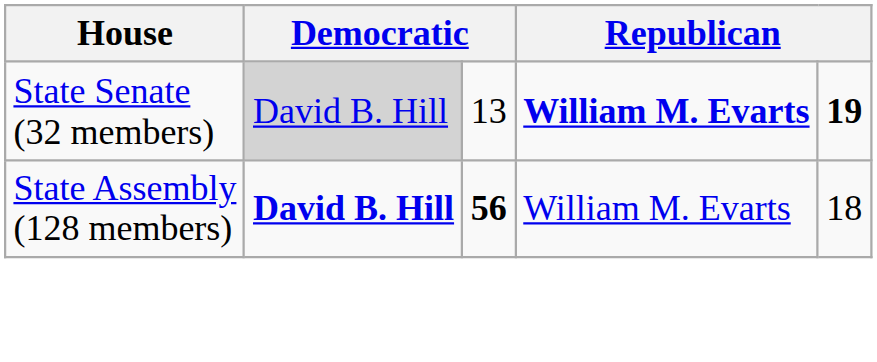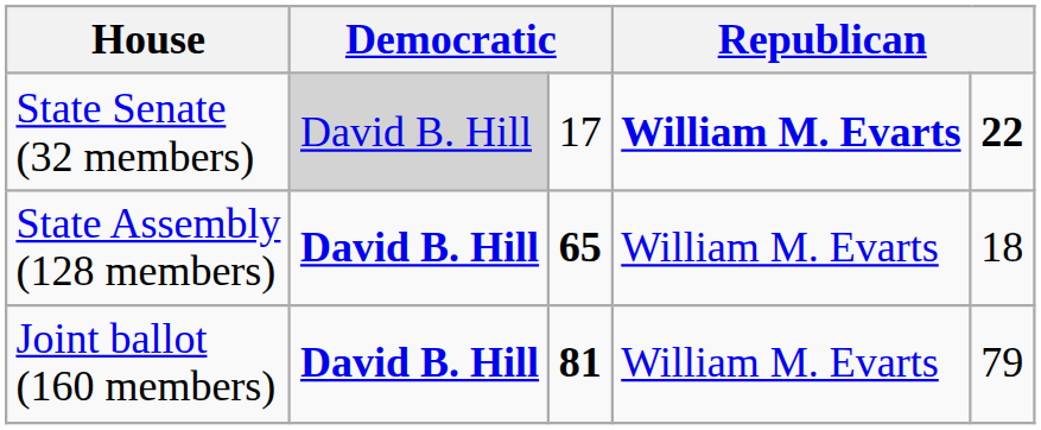State Senate (32 members) | column 3: 13 -> 17
State Senate (32 members) | column 5: 19 -> 22
State Assembly (128 members) | column 3: 56 -> 65
+ row: Joint ballot (160 members) | David B. Hill | 81 | William M. Evarts | 79
